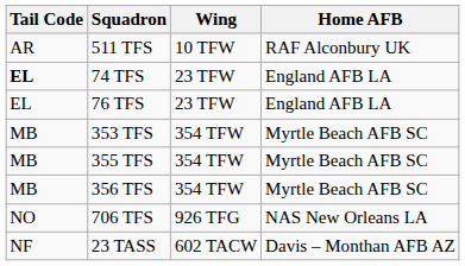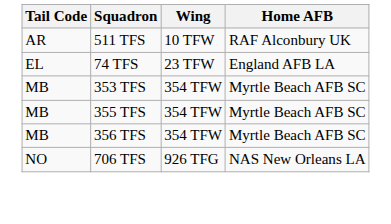74 TFS | Tail Code: bold -> normal
- row: EL | 76 TFS | 23 TFW | England AFB LA
- row: NF | 23 TASS | 602 TACW | Davis – Monthan AFB AZ
